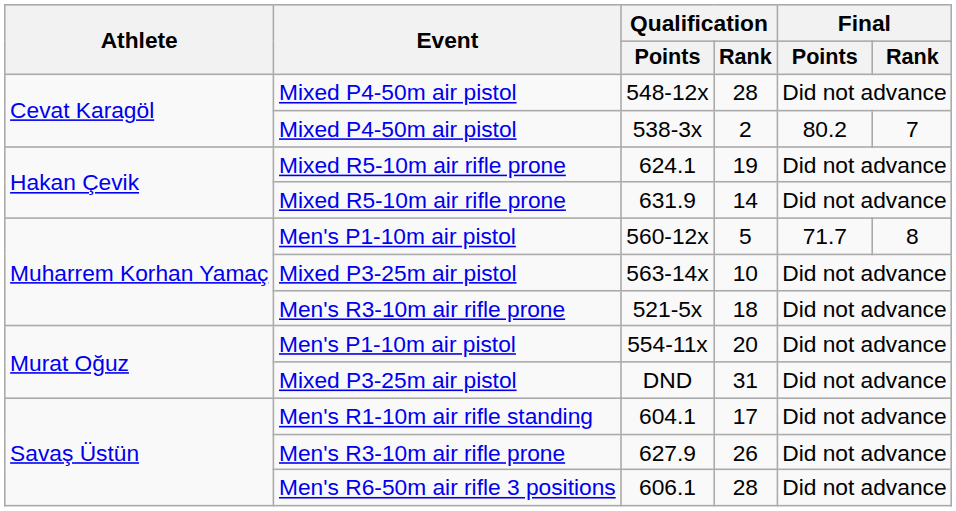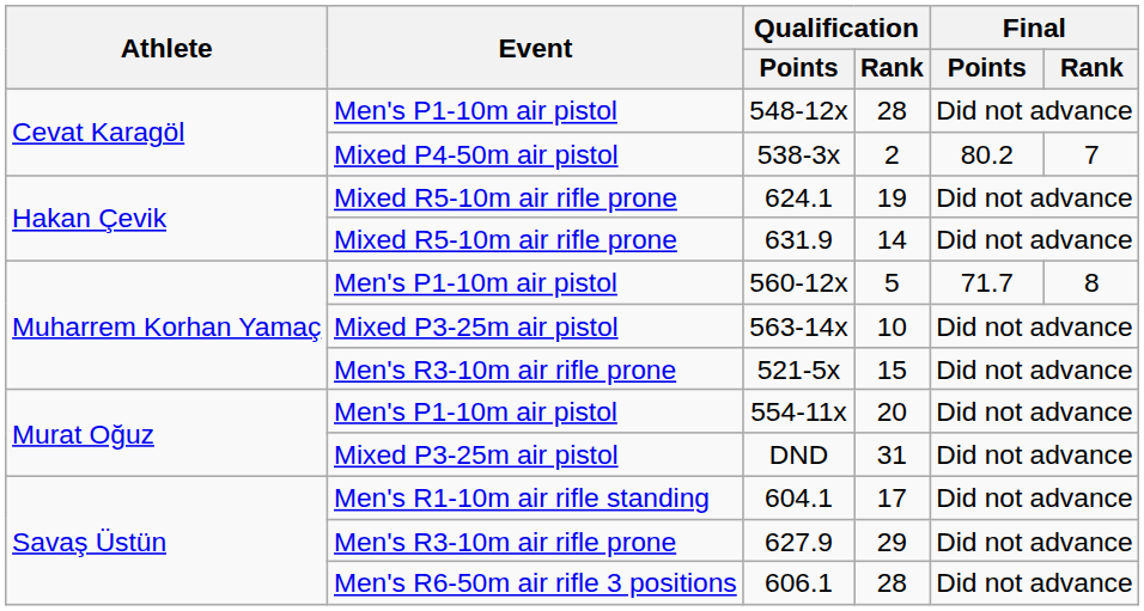548-12x | Event: Mixed P4-50m air pistol -> Men's P1-10m air pistol
521-5x | Qualification / Rank: 18 -> 15
627.9 | Qualification / Rank: 26 -> 29
